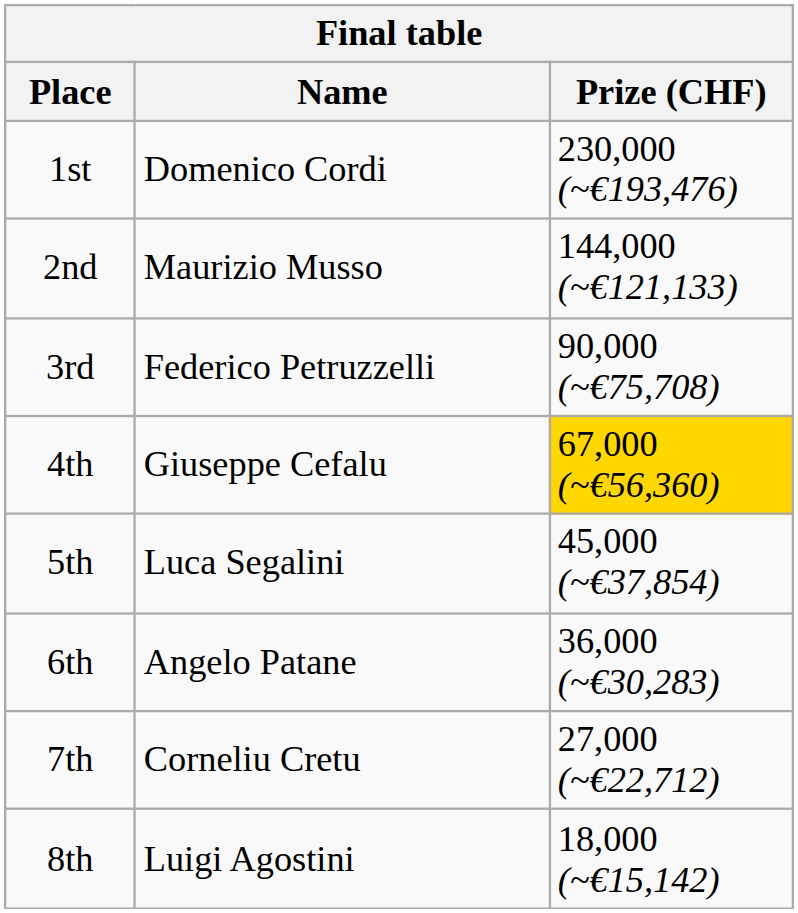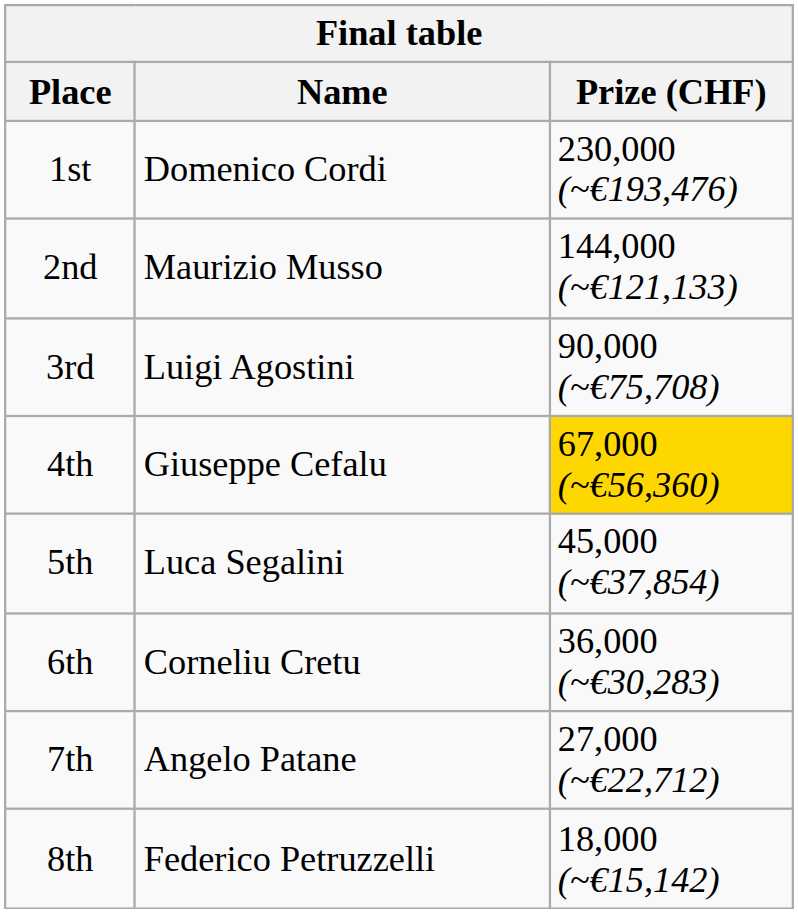3rd | Name: Federico Petruzzelli -> Luigi Agostini
6th | Name: Angelo Patane -> Corneliu Cretu
7th | Name: Corneliu Cretu -> Angelo Patane
8th | Name: Luigi Agostini -> Federico Petruzzelli
